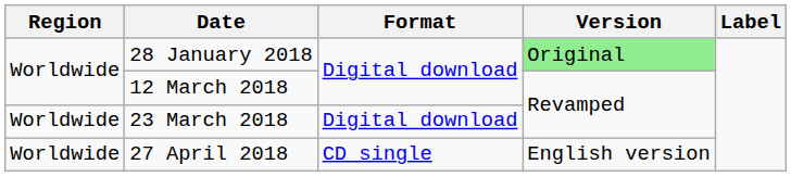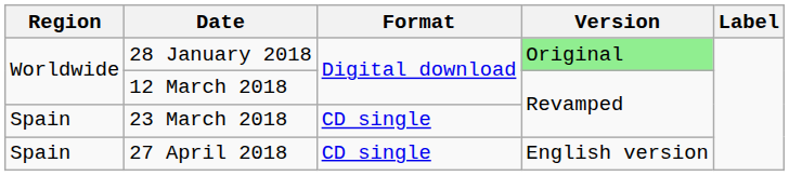23 March 2018 | Region: Worldwide -> Spain
23 March 2018 | Format: Digital download -> CD single
27 April 2018 | Region: Worldwide -> Spain
